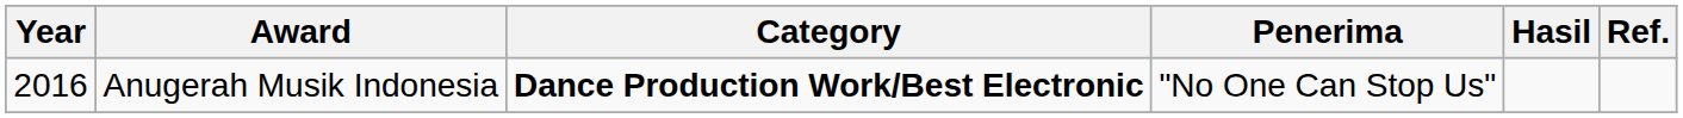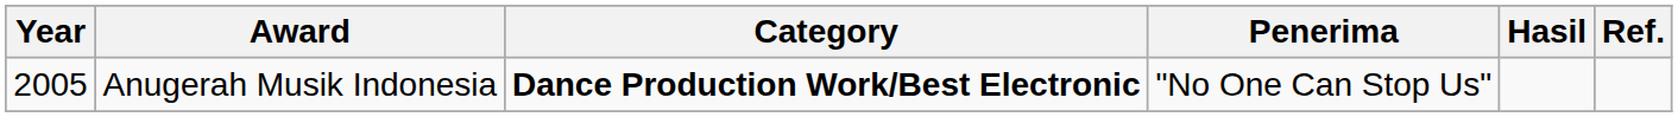Anugerah Musik Indonesia | Year: 2016 -> 2005
